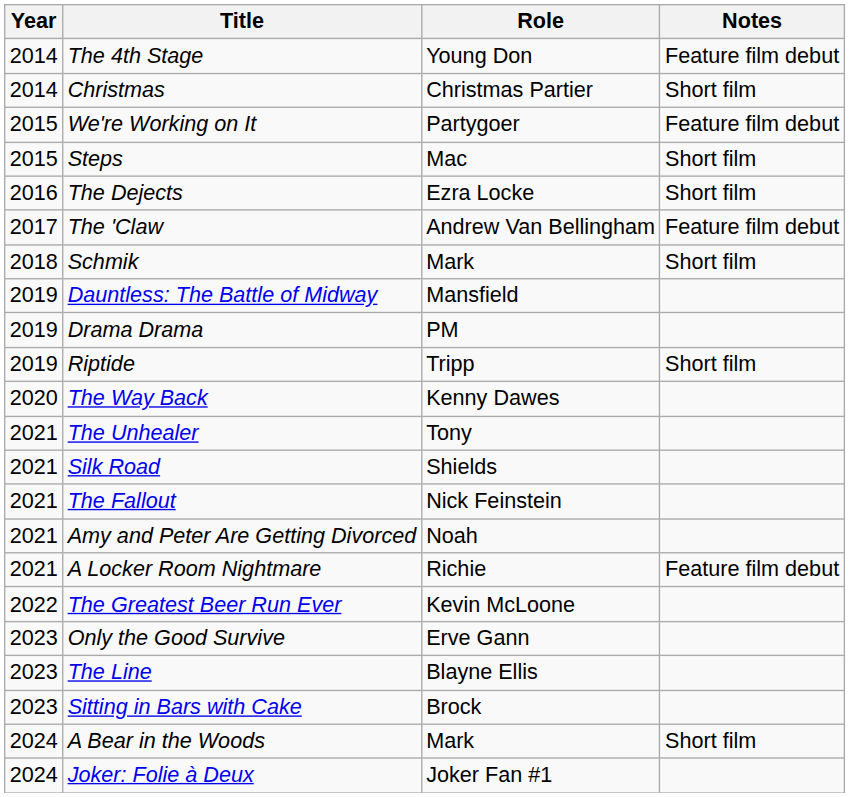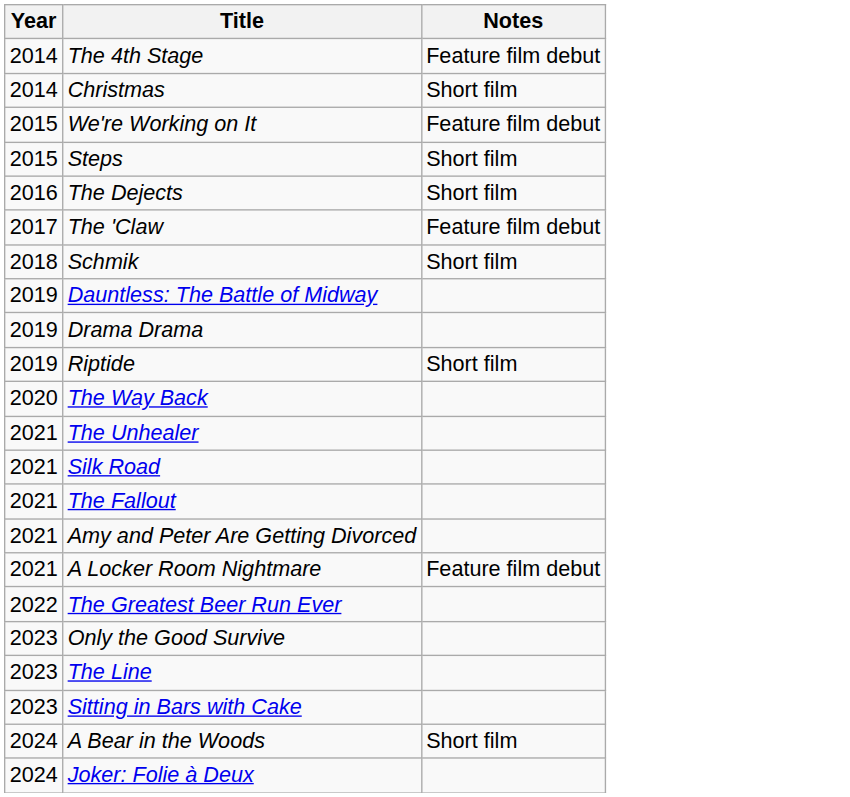- column: Role | Young Don | Christmas Partier | Partygoer | Mac | Ezra Locke | Andrew Van Bellingham | Mark | Mansfield | PM | Tripp | Kenny Dawes | Tony | Shields | Nick Feinstein | Noah | Richie | Kevin McLoone | Erve Gann | Blayne Ellis | Brock | Mark | Joker Fan #1
